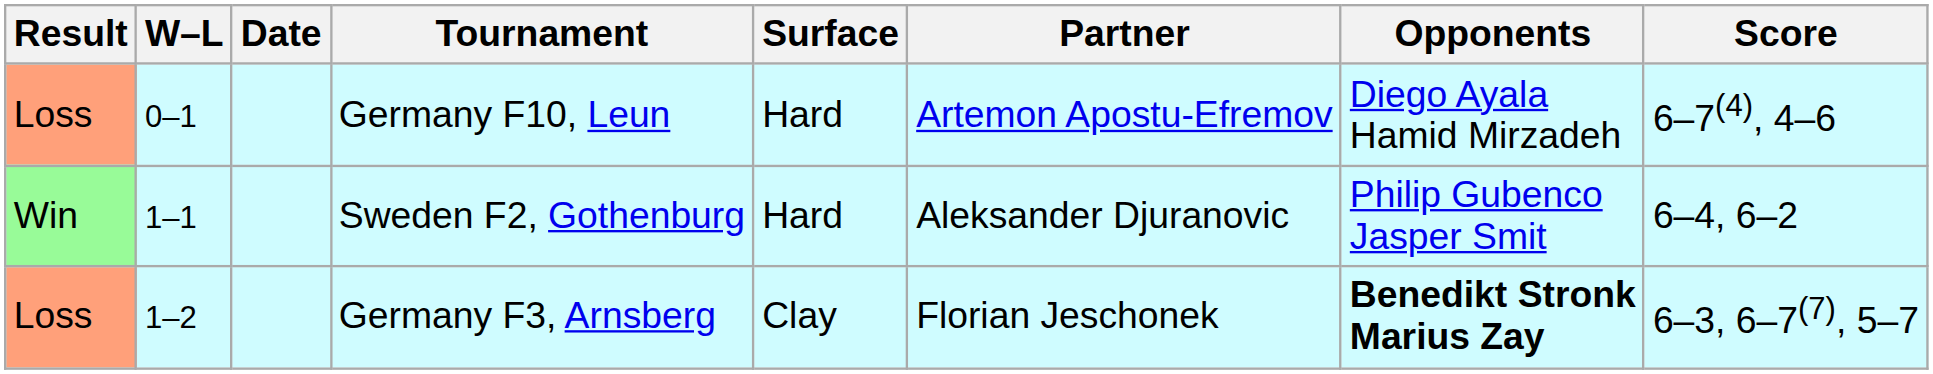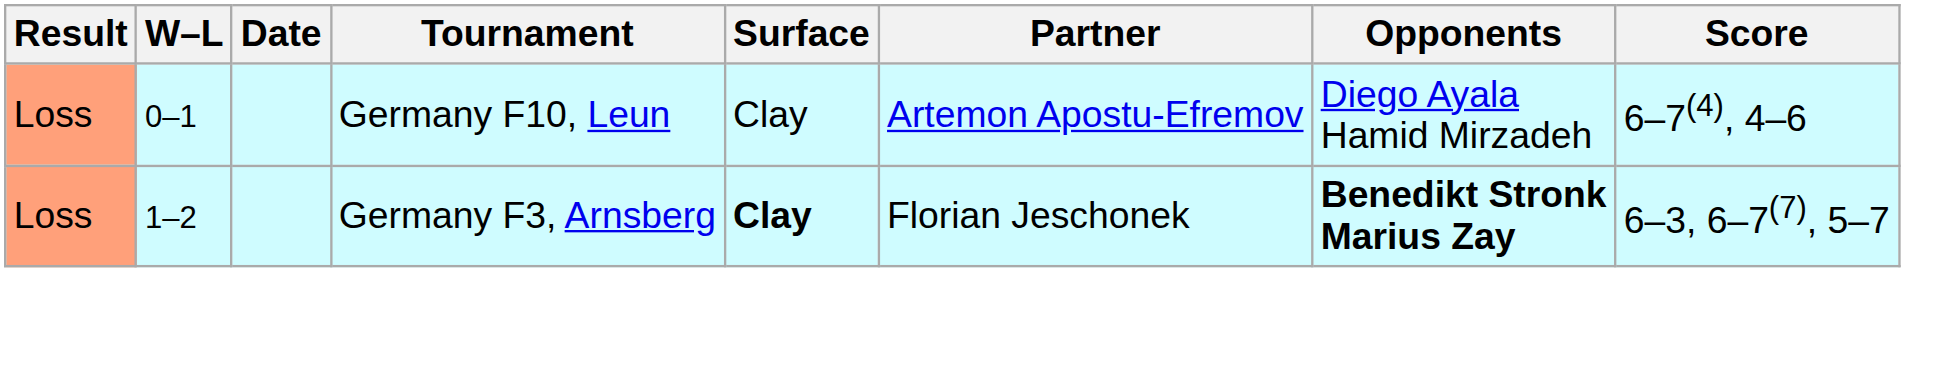Germany F10, Leun | Surface: Hard -> Clay
- row: Win | 1–1 | Sweden F2, Gothenburg | Hard | Aleksander Djuranovic | Philip Gubenco Jasper Smit | 6–4, 6–2
Germany F3, Arnsberg | Surface: normal -> bold
